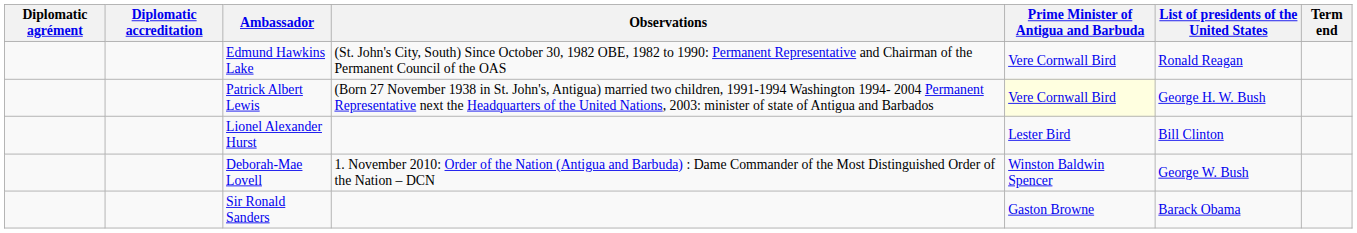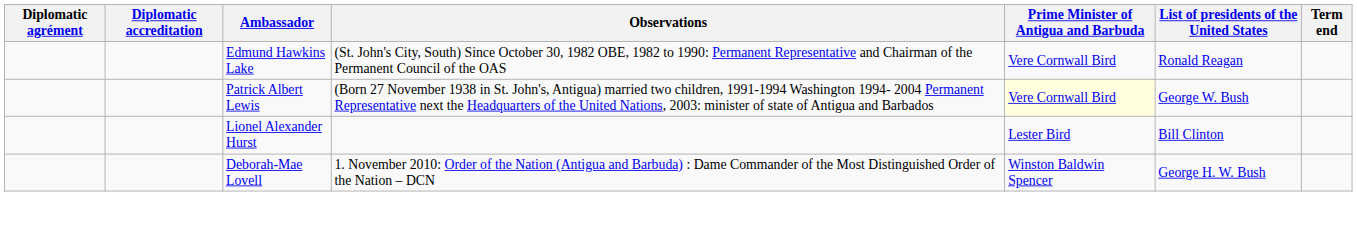Patrick Albert Lewis | List of presidents of the United States: George H. W. Bush -> George W. Bush
Deborah-Mae Lovell | List of presidents of the United States: George W. Bush -> George H. W. Bush
- row: Sir Ronald Sanders | Gaston Browne | Barack Obama
